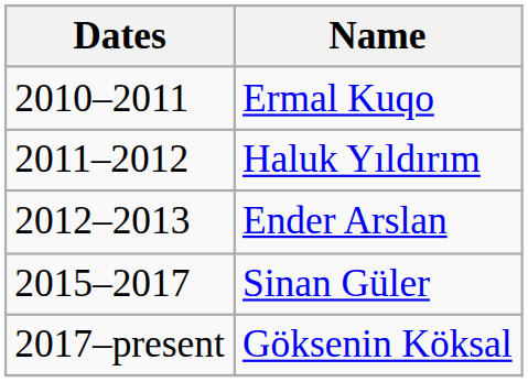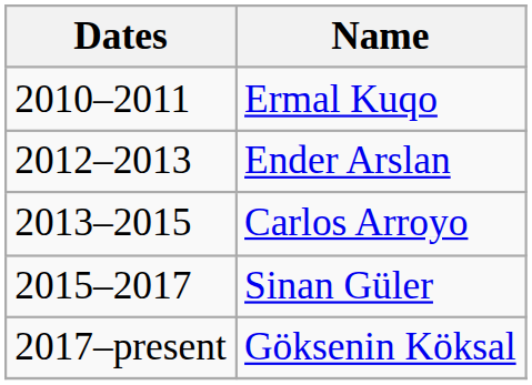- row: 2011–2012 | Haluk Yıldırım
+ row: 2013–2015 | Carlos Arroyo
